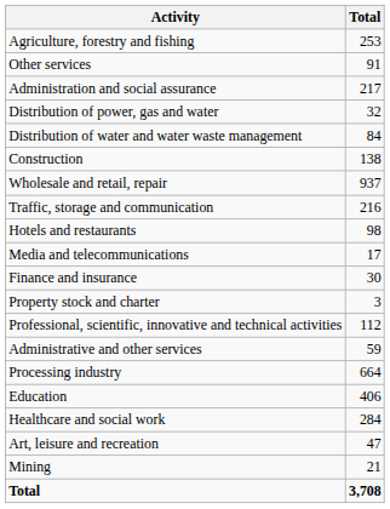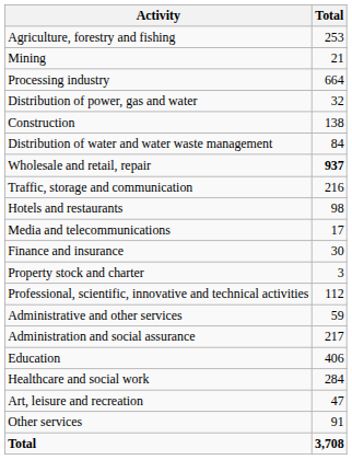rows swapped: Mining <-> Other services
rows swapped: Processing industry <-> Administration and social assurance
rows swapped: Distribution of water and water waste management <-> Construction
Wholesale and retail, repair | Total: normal -> bold
